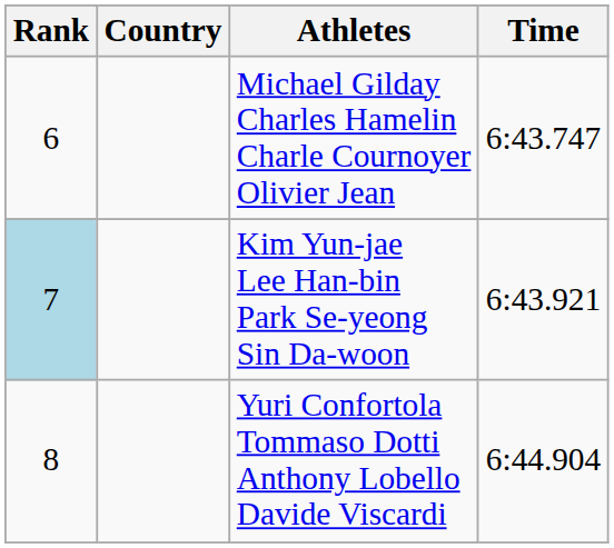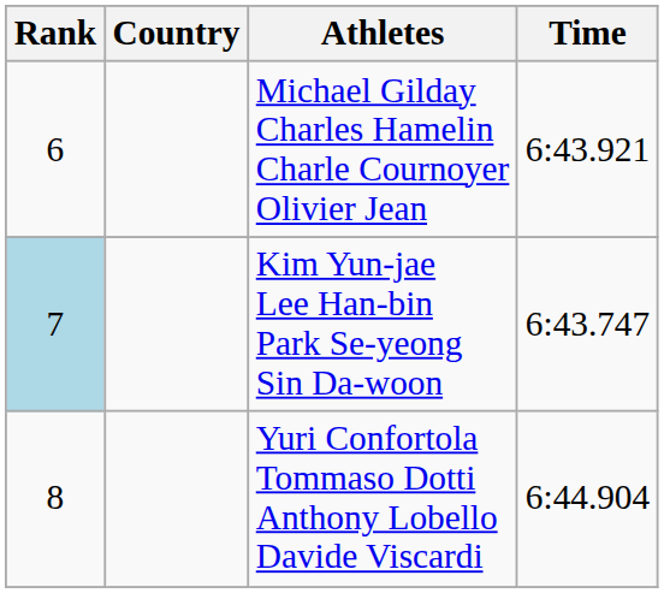Michael Gilday Charles Hamelin Charle Cournoyer Olivier Jean | Time: 6:43.747 -> 6:43.921
Kim Yun-jae Lee Han-bin Park Se-yeong Sin Da-woon | Time: 6:43.921 -> 6:43.747
